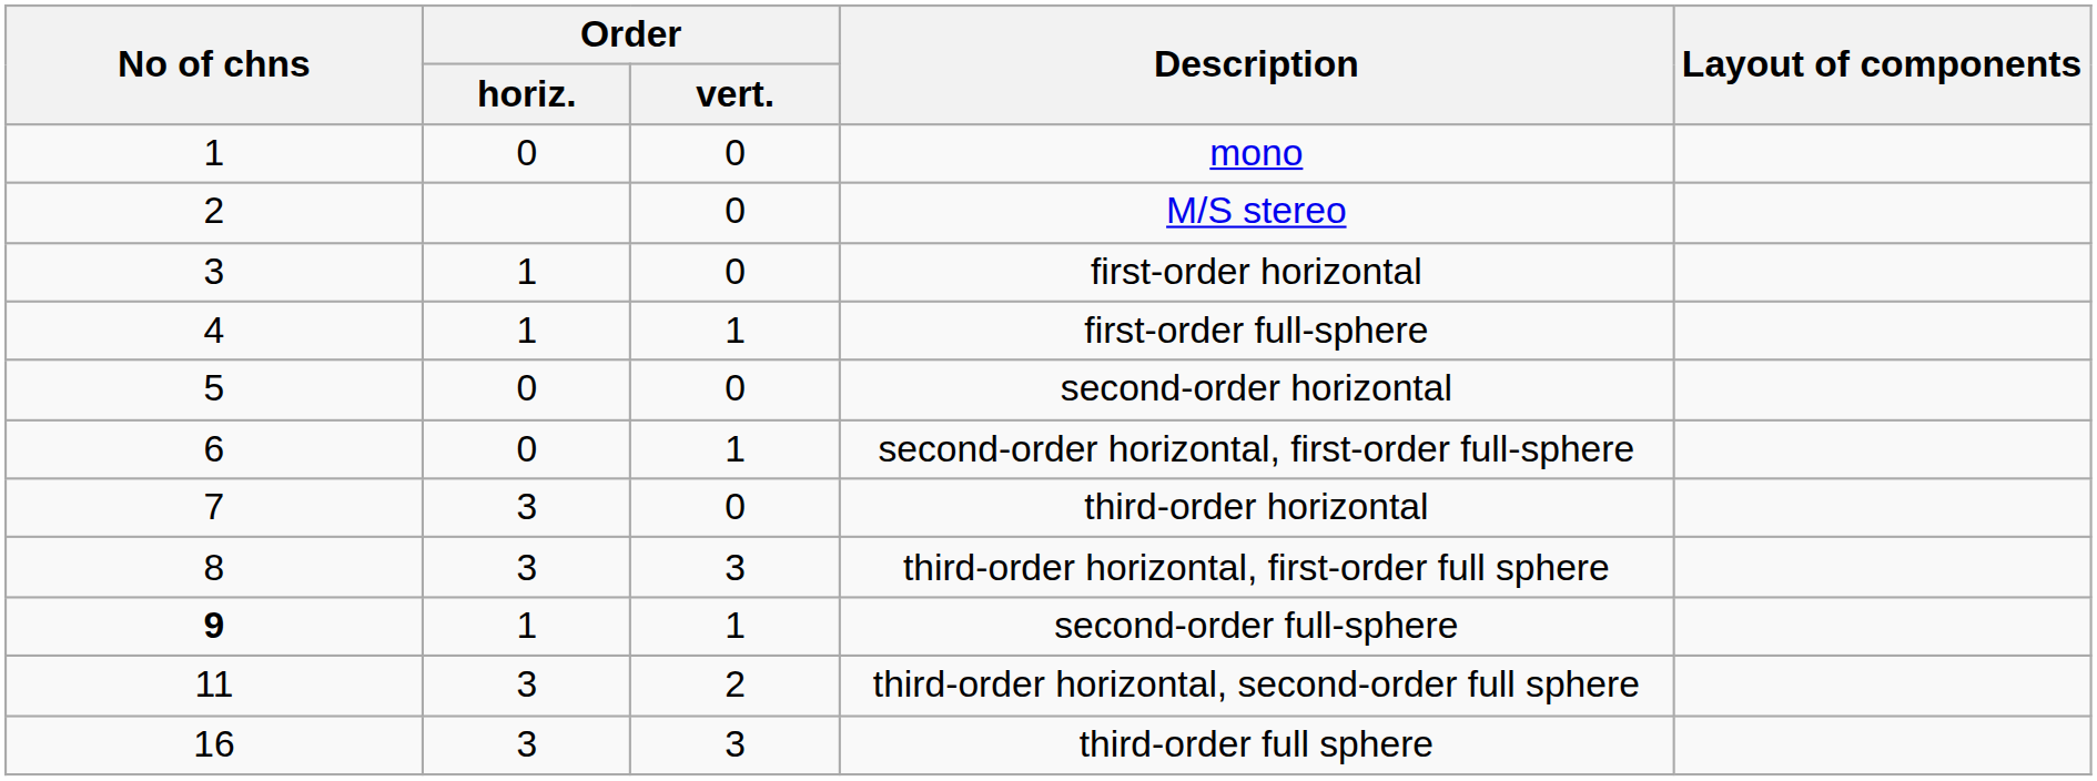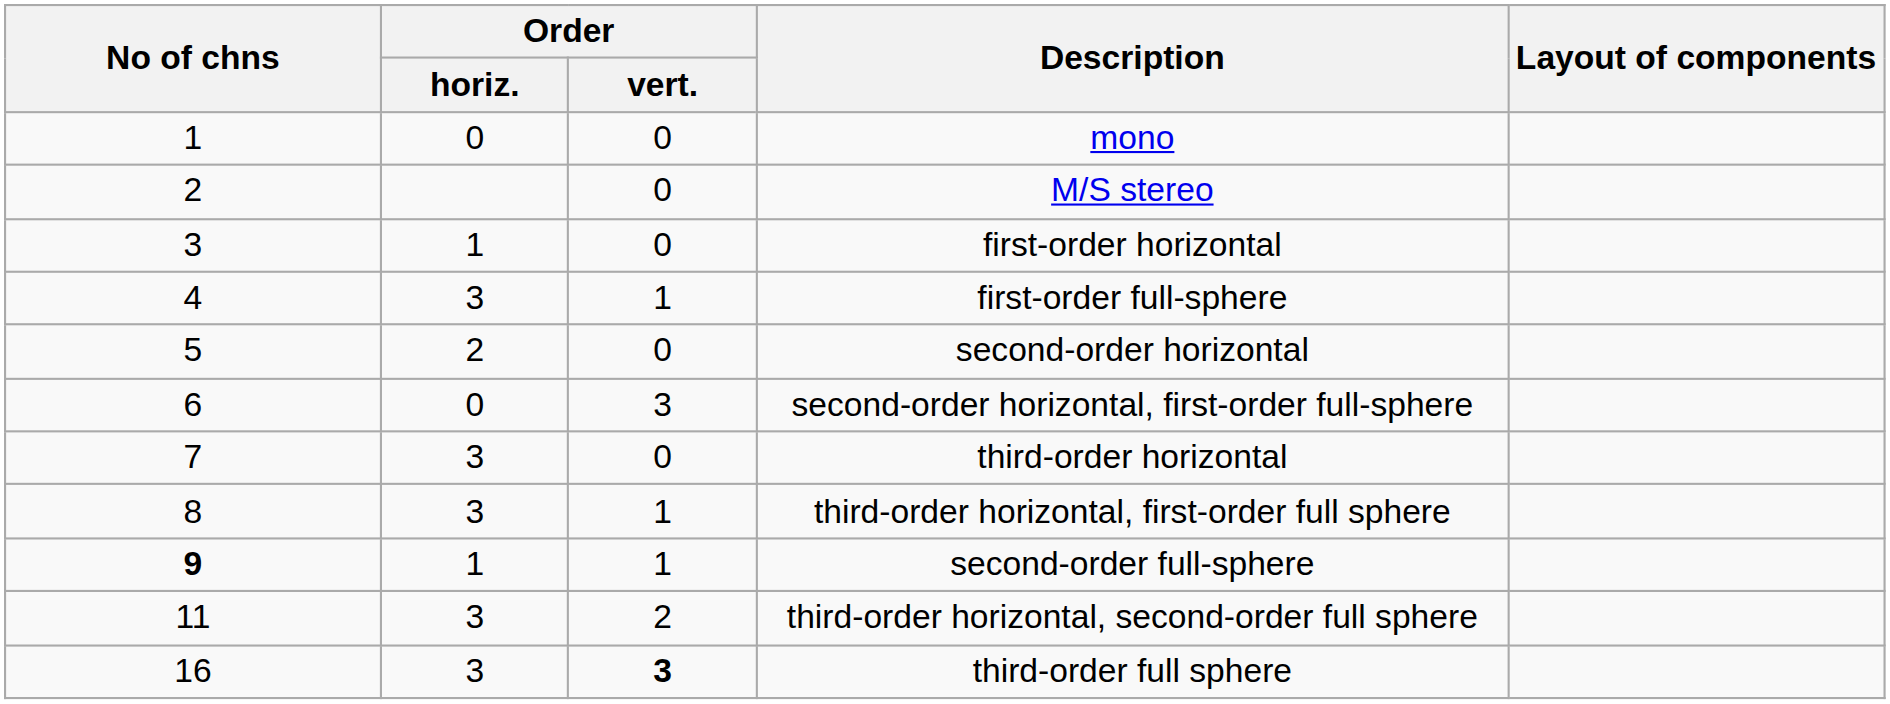first-order full-sphere | Order / horiz.: 1 -> 3
second-order horizontal | Order / horiz.: 0 -> 2
second-order horizontal, first-order full-sphere | Order / vert.: 1 -> 3
third-order horizontal, first-order full sphere | Order / vert.: 3 -> 1
third-order full sphere | Order / vert.: normal -> bold
